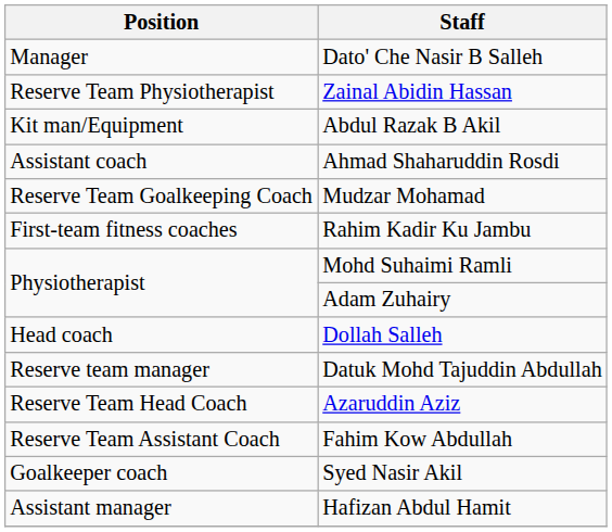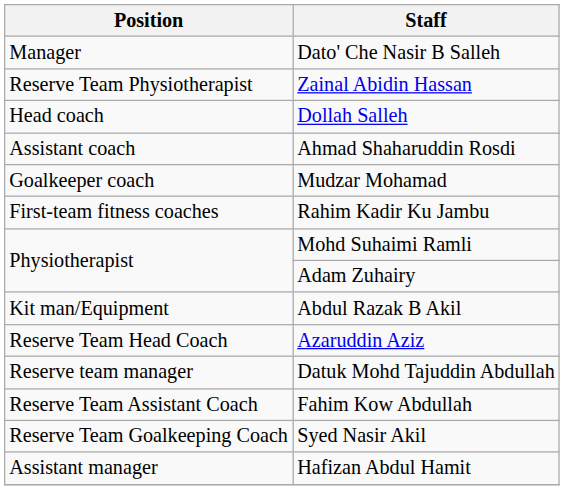rows swapped: Dollah Salleh <-> Abdul Razak B Akil
Mudzar Mohamad | Position: Reserve Team Goalkeeping Coach -> Goalkeeper coach
rows swapped: Datuk Mohd Tajuddin Abdullah <-> Azaruddin Aziz
Syed Nasir Akil | Position: Goalkeeper coach -> Reserve Team Goalkeeping Coach
